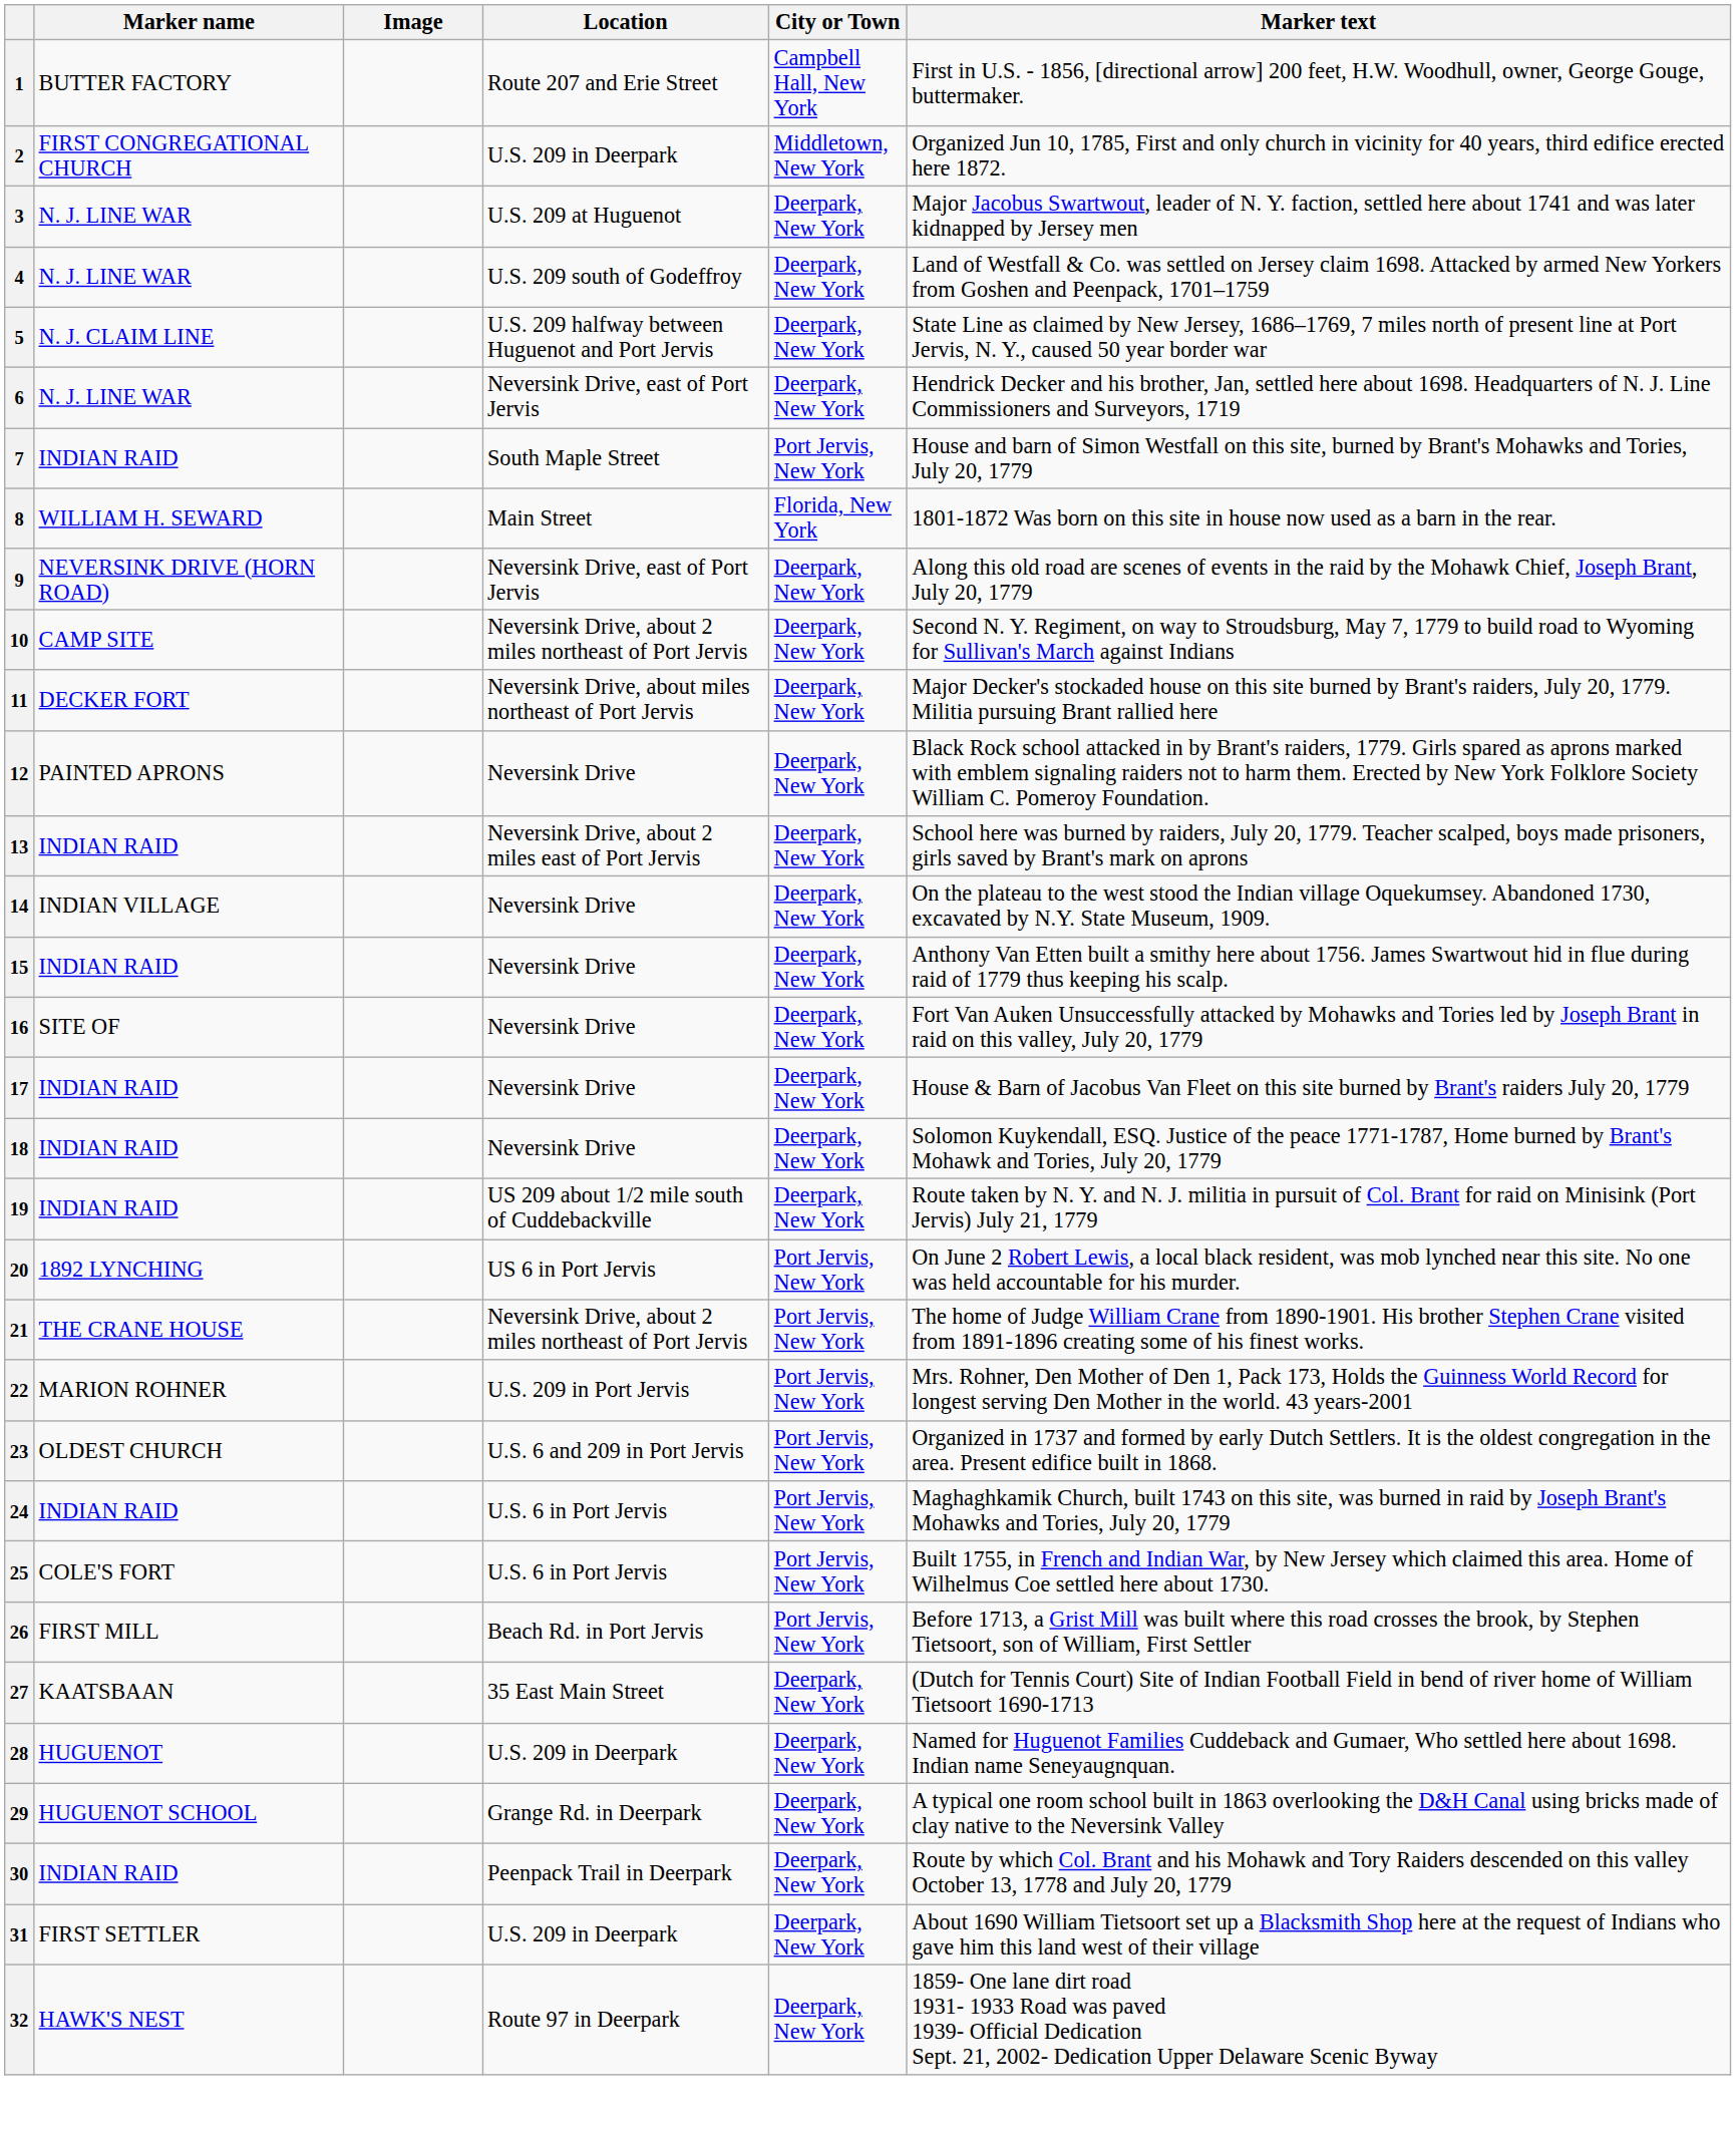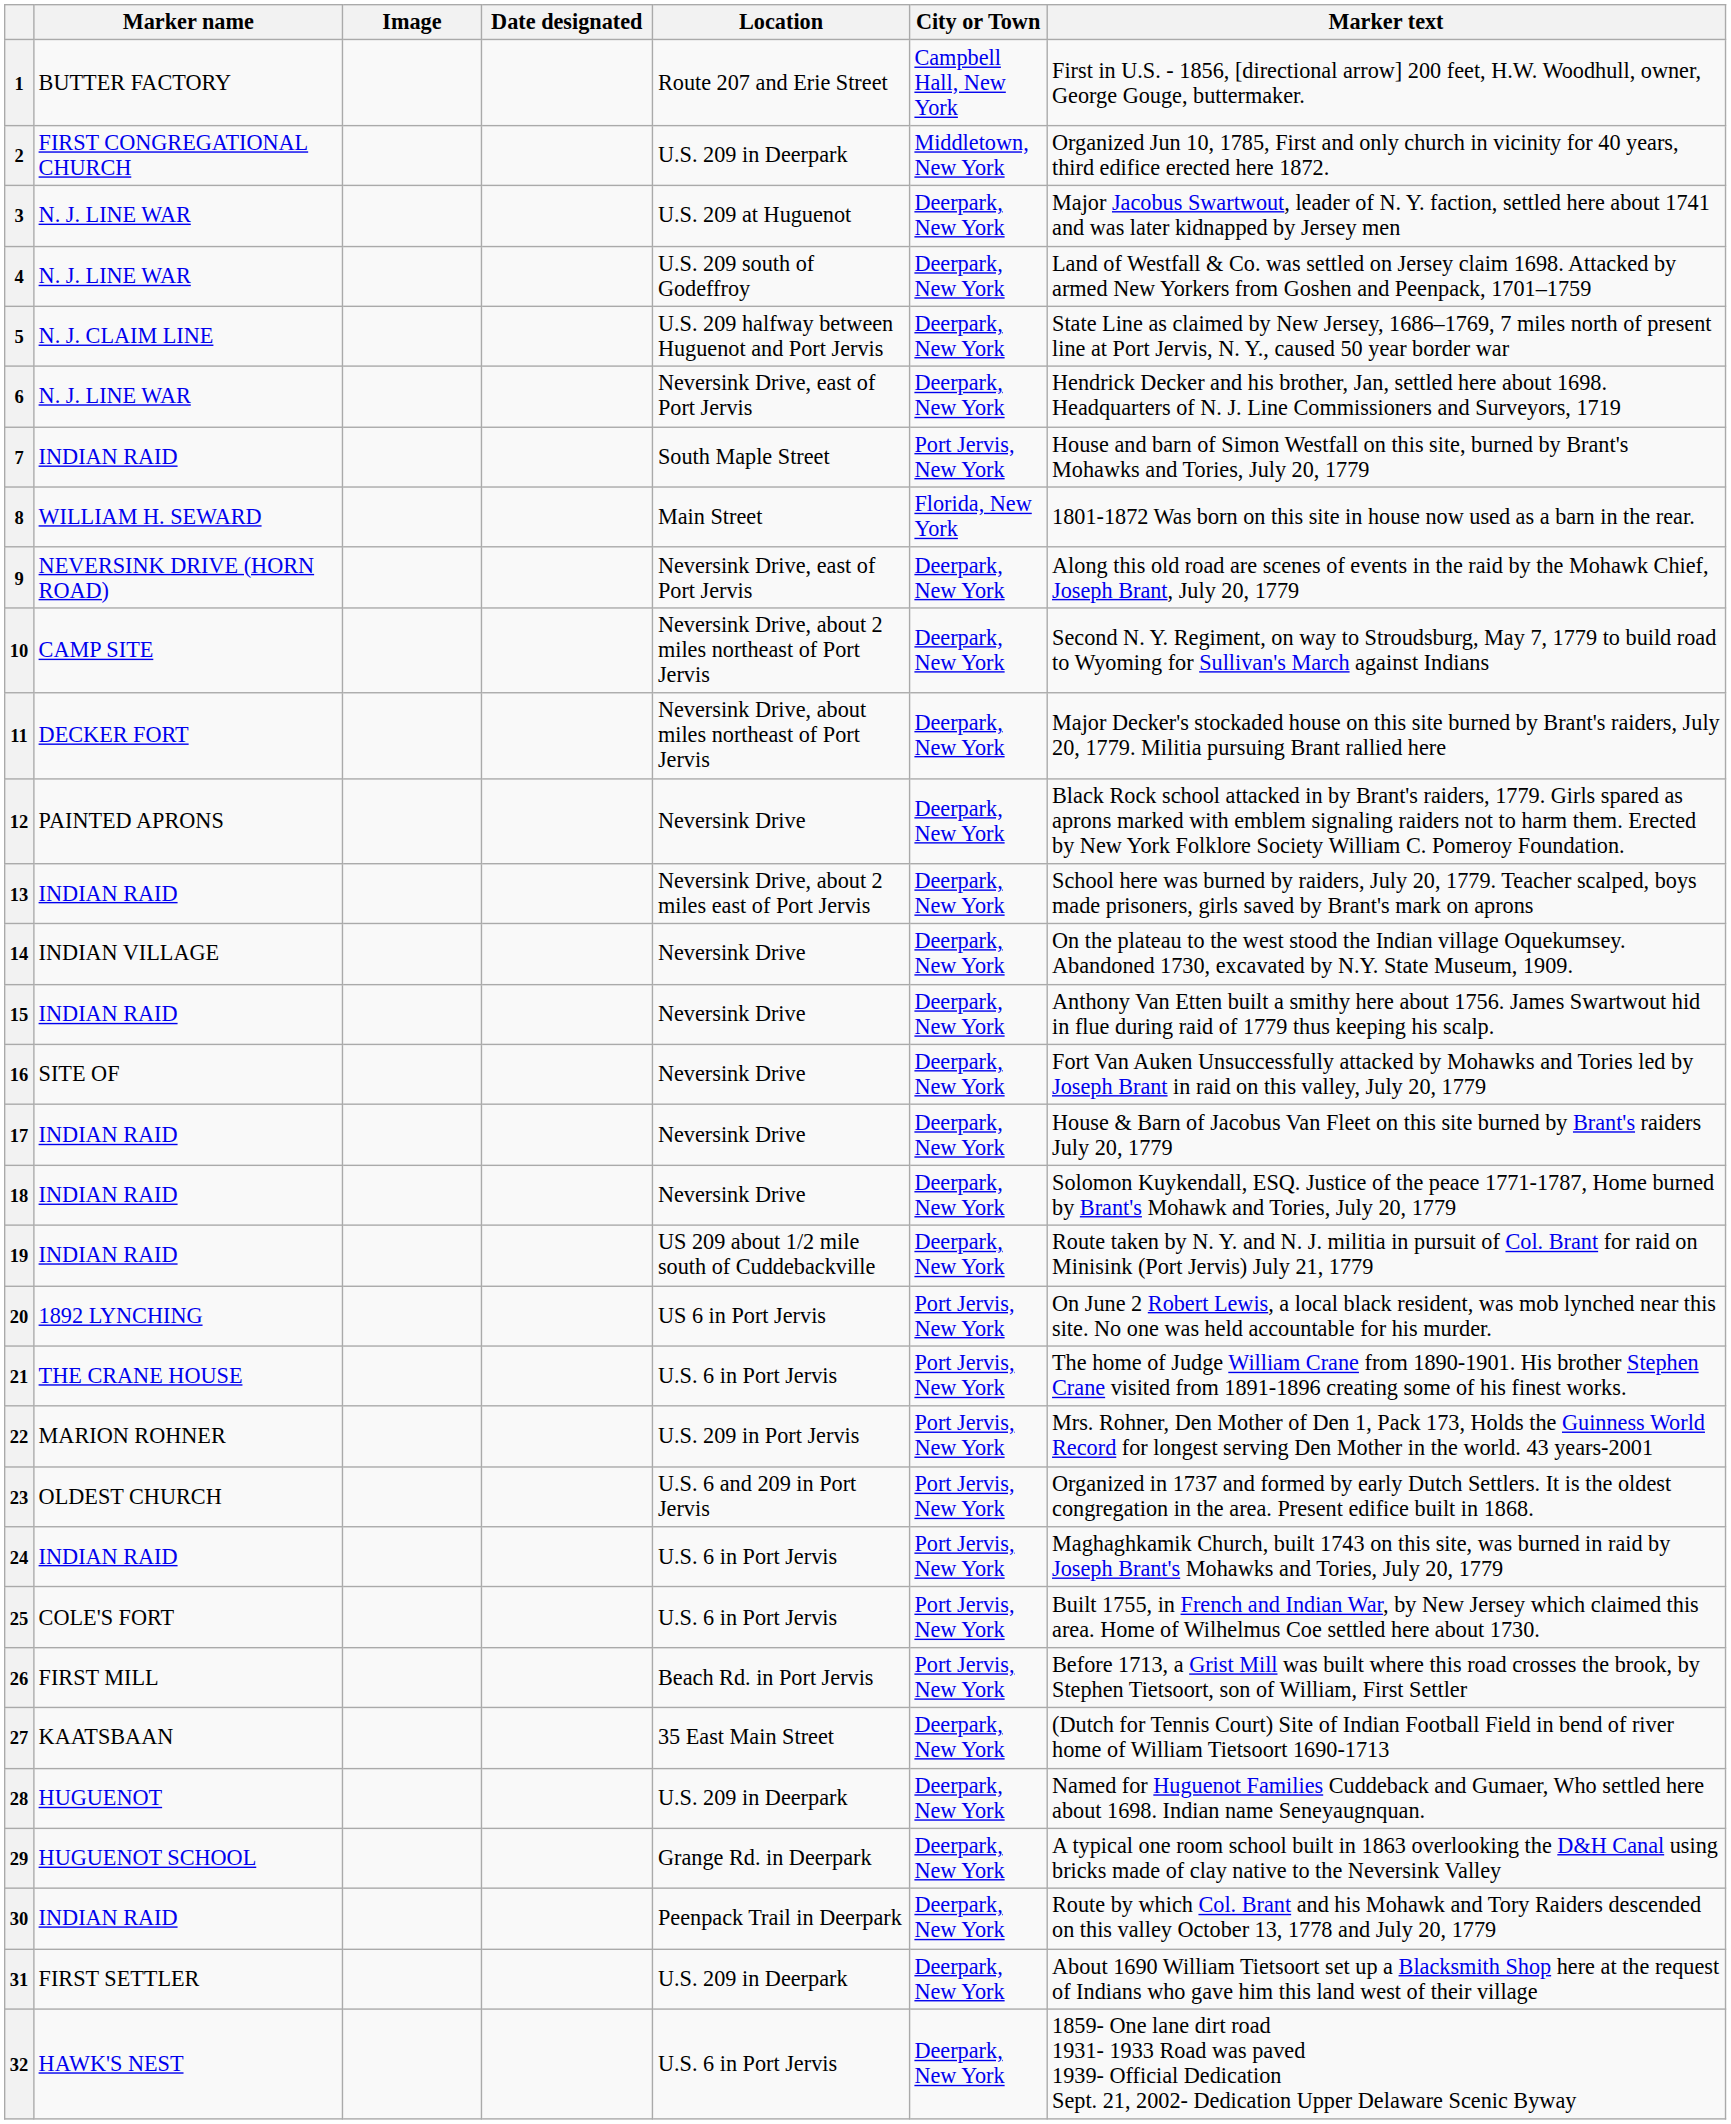+ column: Date designated
21 | Location: Neversink Drive, about 2 miles northeast of Port Jervis -> U.S. 6 in Port Jervis
32 | Location: Route 97 in Deerpark -> U.S. 6 in Port Jervis
